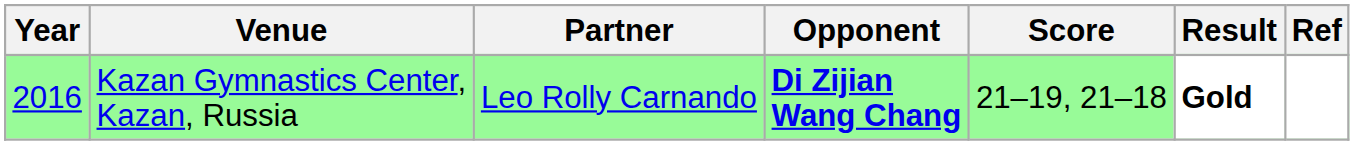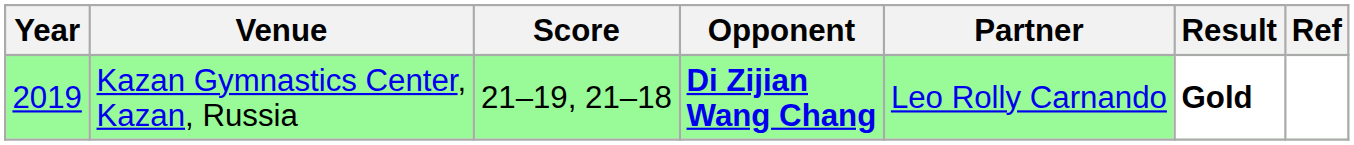columns swapped: Partner <-> Score
Kazan Gymnastics Center, Kazan, Russia | Year: 2016 -> 2019
